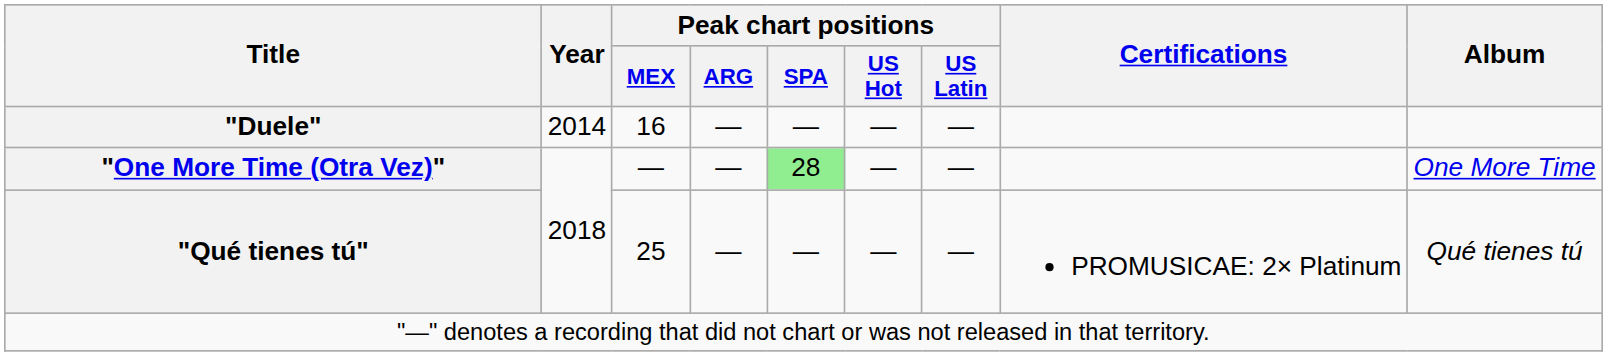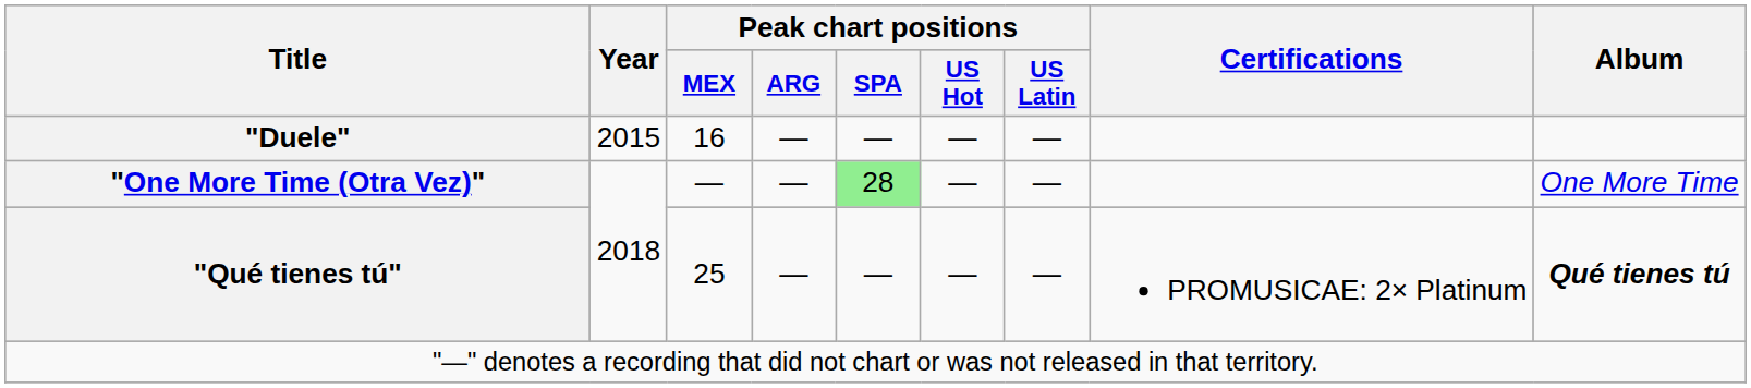"Duele" | Year: 2014 -> 2015
"Qué tienes tú" | Album: normal -> bold
